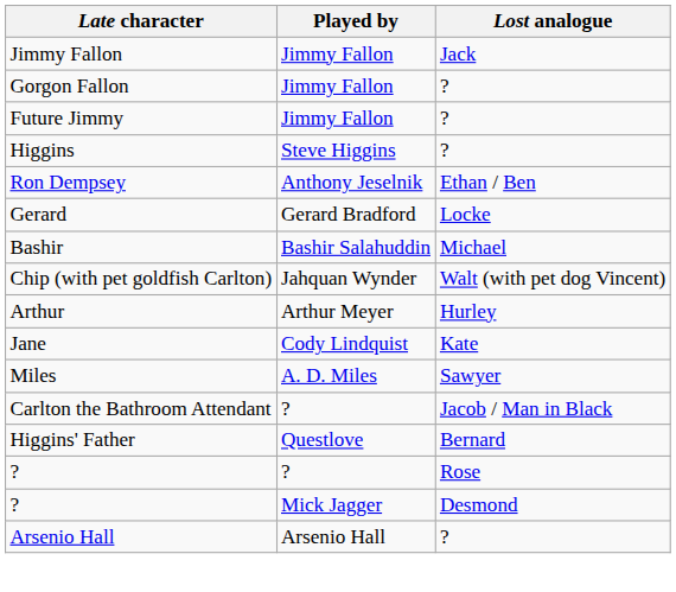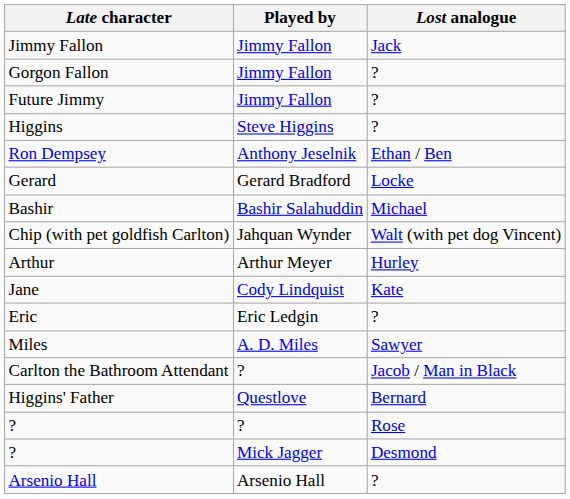+ row: Eric | Eric Ledgin | ?
